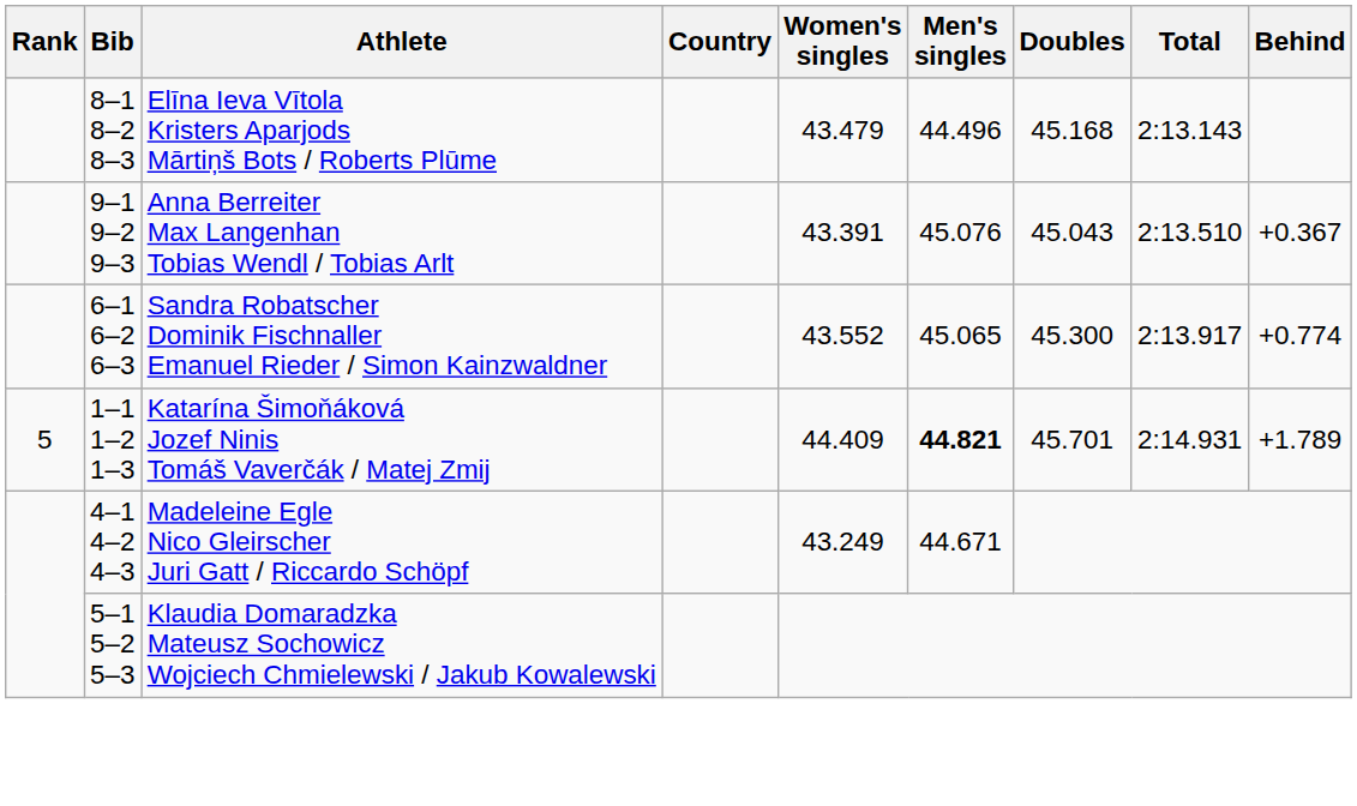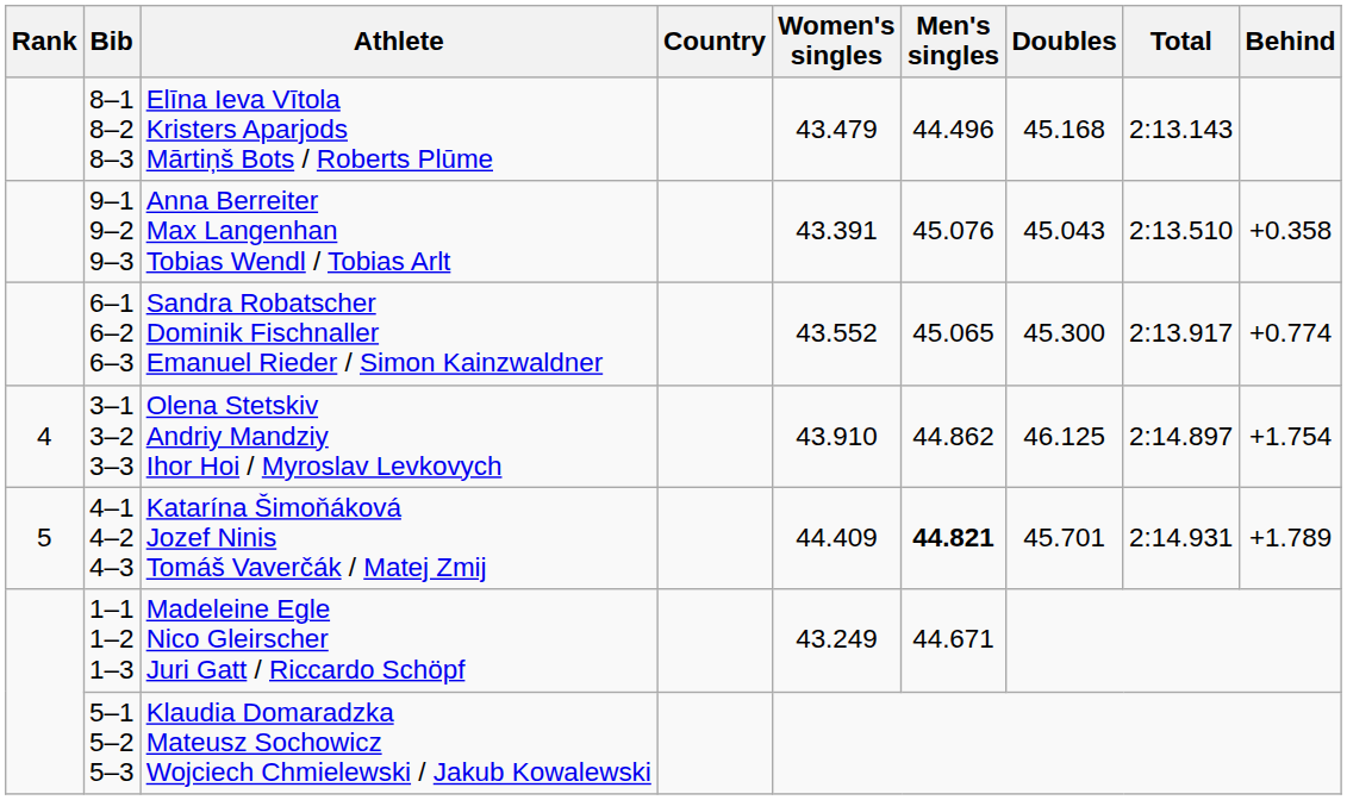Anna Berreiter Max Langenhan Tobias Wendl / Tobias Arlt | Behind: +0.367 -> +0.358
+ row: 4 | 3–1 3–2 3–3 | Olena Stetskiv Andriy Mandziy Ihor Hoi / Myroslav Levkovych | 43.910 | 44.862 | 46.125 | 2:14.897 | +1.754
Katarína Šimoňáková Jozef Ninis Tomáš Vaverčák / Matej Zmij | Bib: 1–1 1–2 1–3 -> 4–1 4–2 4–3
Madeleine Egle Nico Gleirscher Juri Gatt / Riccardo Schöpf | Bib: 4–1 4–2 4–3 -> 1–1 1–2 1–3
